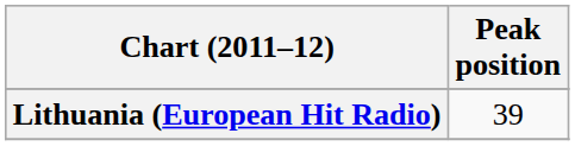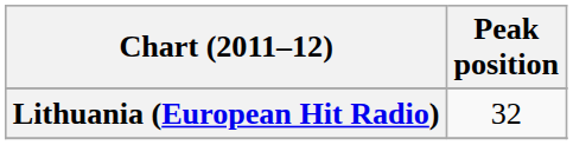Lithuania (European Hit Radio) | Peak position: 39 -> 32
